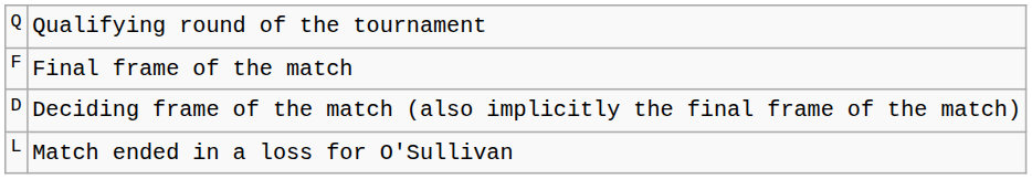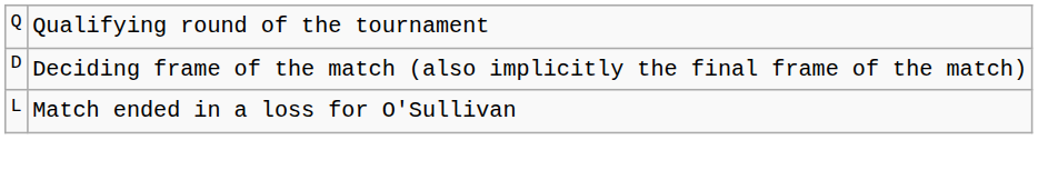- row: F | Final frame of the match
